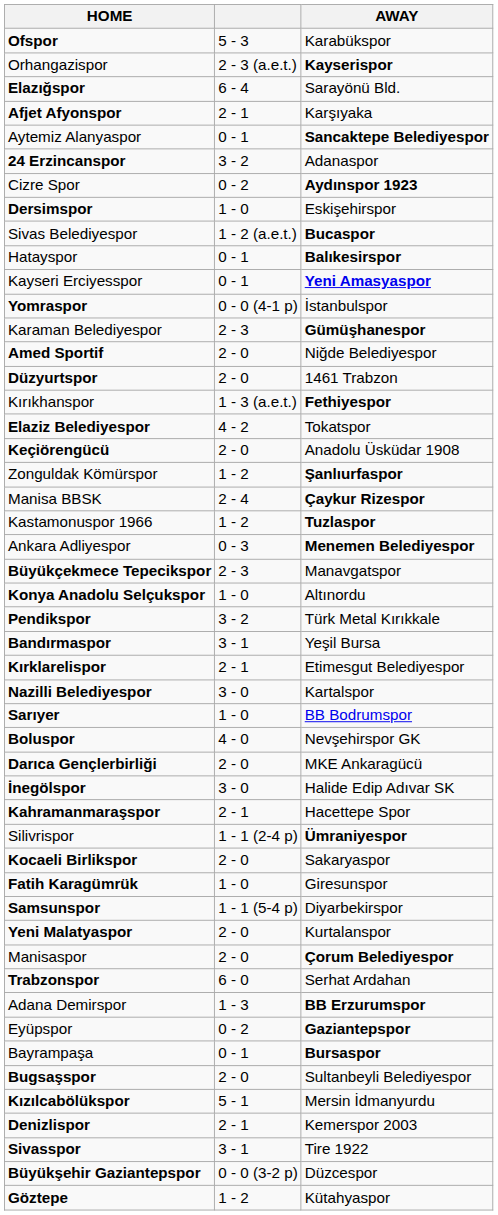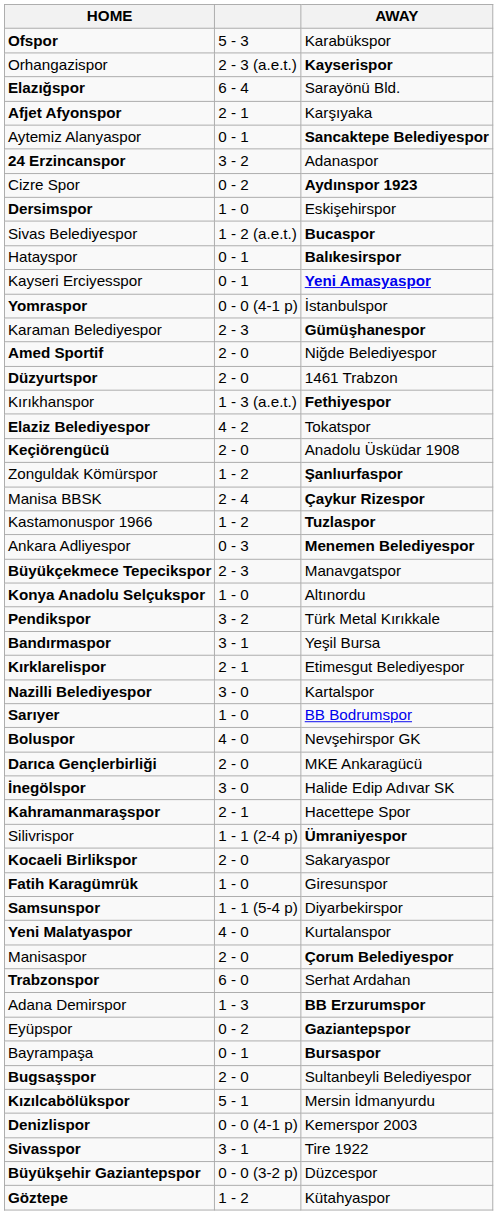Yeni Malatyaspor | column 2: 2 - 0 -> 4 - 0
Denizlispor | column 2: 2 - 1 -> 0 - 0 (4-1 p)
